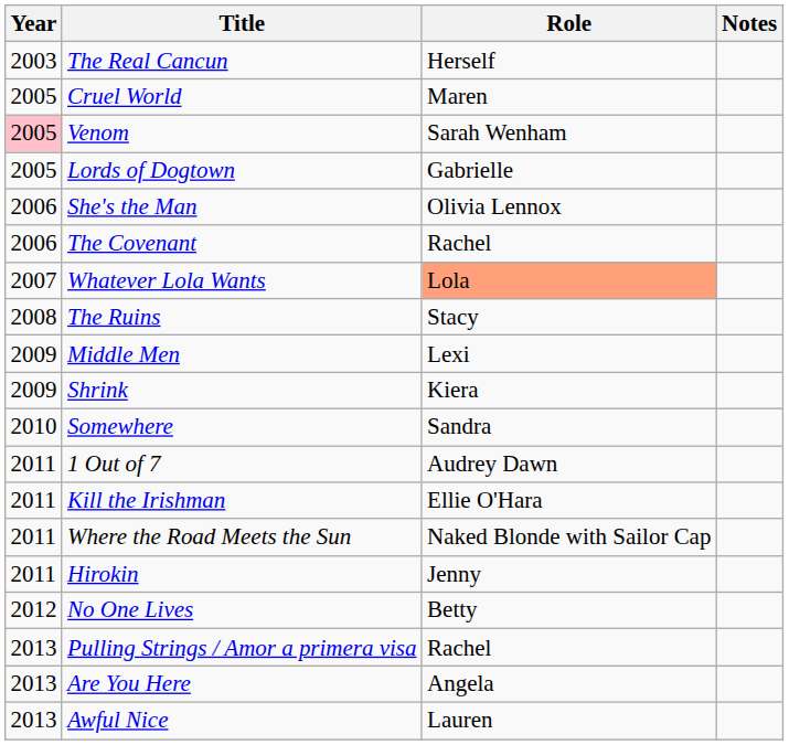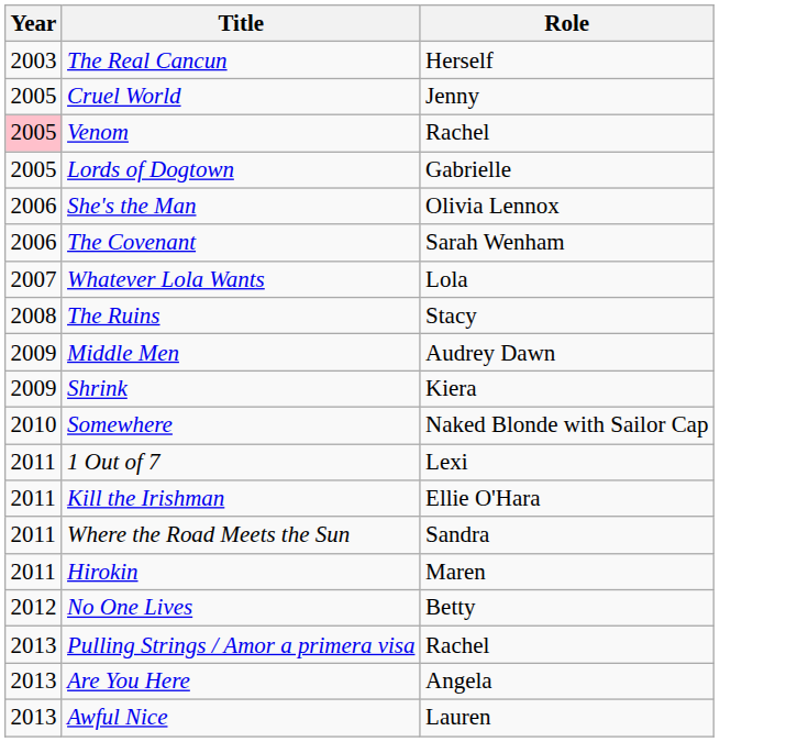- column: Notes
Cruel World | Role: Maren -> Jenny
Venom | Role: Sarah Wenham -> Rachel
The Covenant | Role: Rachel -> Sarah Wenham
Whatever Lola Wants | Role: lightsalmon background -> no background
Middle Men | Role: Lexi -> Audrey Dawn
Somewhere | Role: Sandra -> Naked Blonde with Sailor Cap
1 Out of 7 | Role: Audrey Dawn -> Lexi
Where the Road Meets the Sun | Role: Naked Blonde with Sailor Cap -> Sandra
Hirokin | Role: Jenny -> Maren
